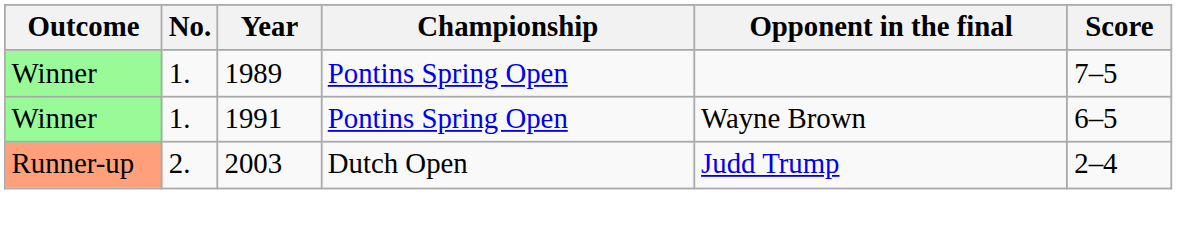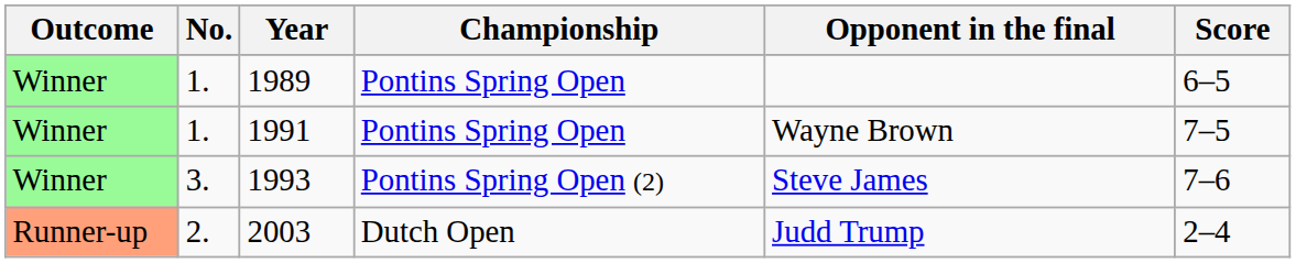1989 | Score: 7–5 -> 6–5
1991 | Score: 6–5 -> 7–5
+ row: Winner | 3. | 1993 | Pontins Spring Open (2) | Steve James | 7–6
